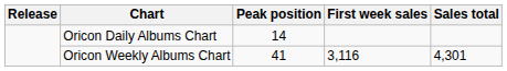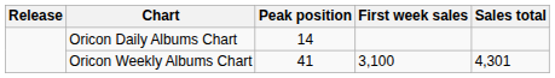Oricon Weekly Albums Chart | First week sales: 3,116 -> 3,100
